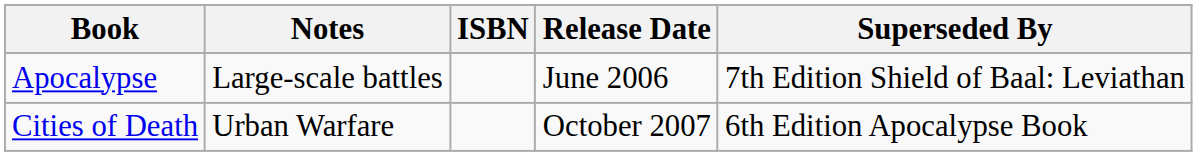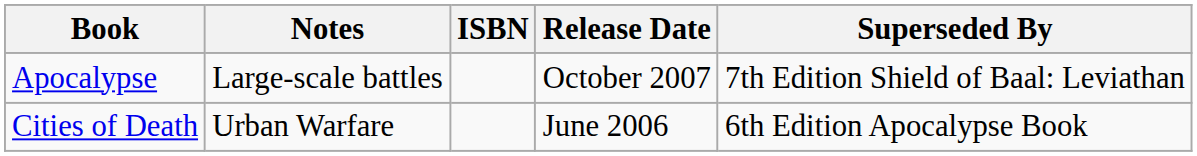Apocalypse | Release Date: June 2006 -> October 2007
Cities of Death | Release Date: October 2007 -> June 2006
